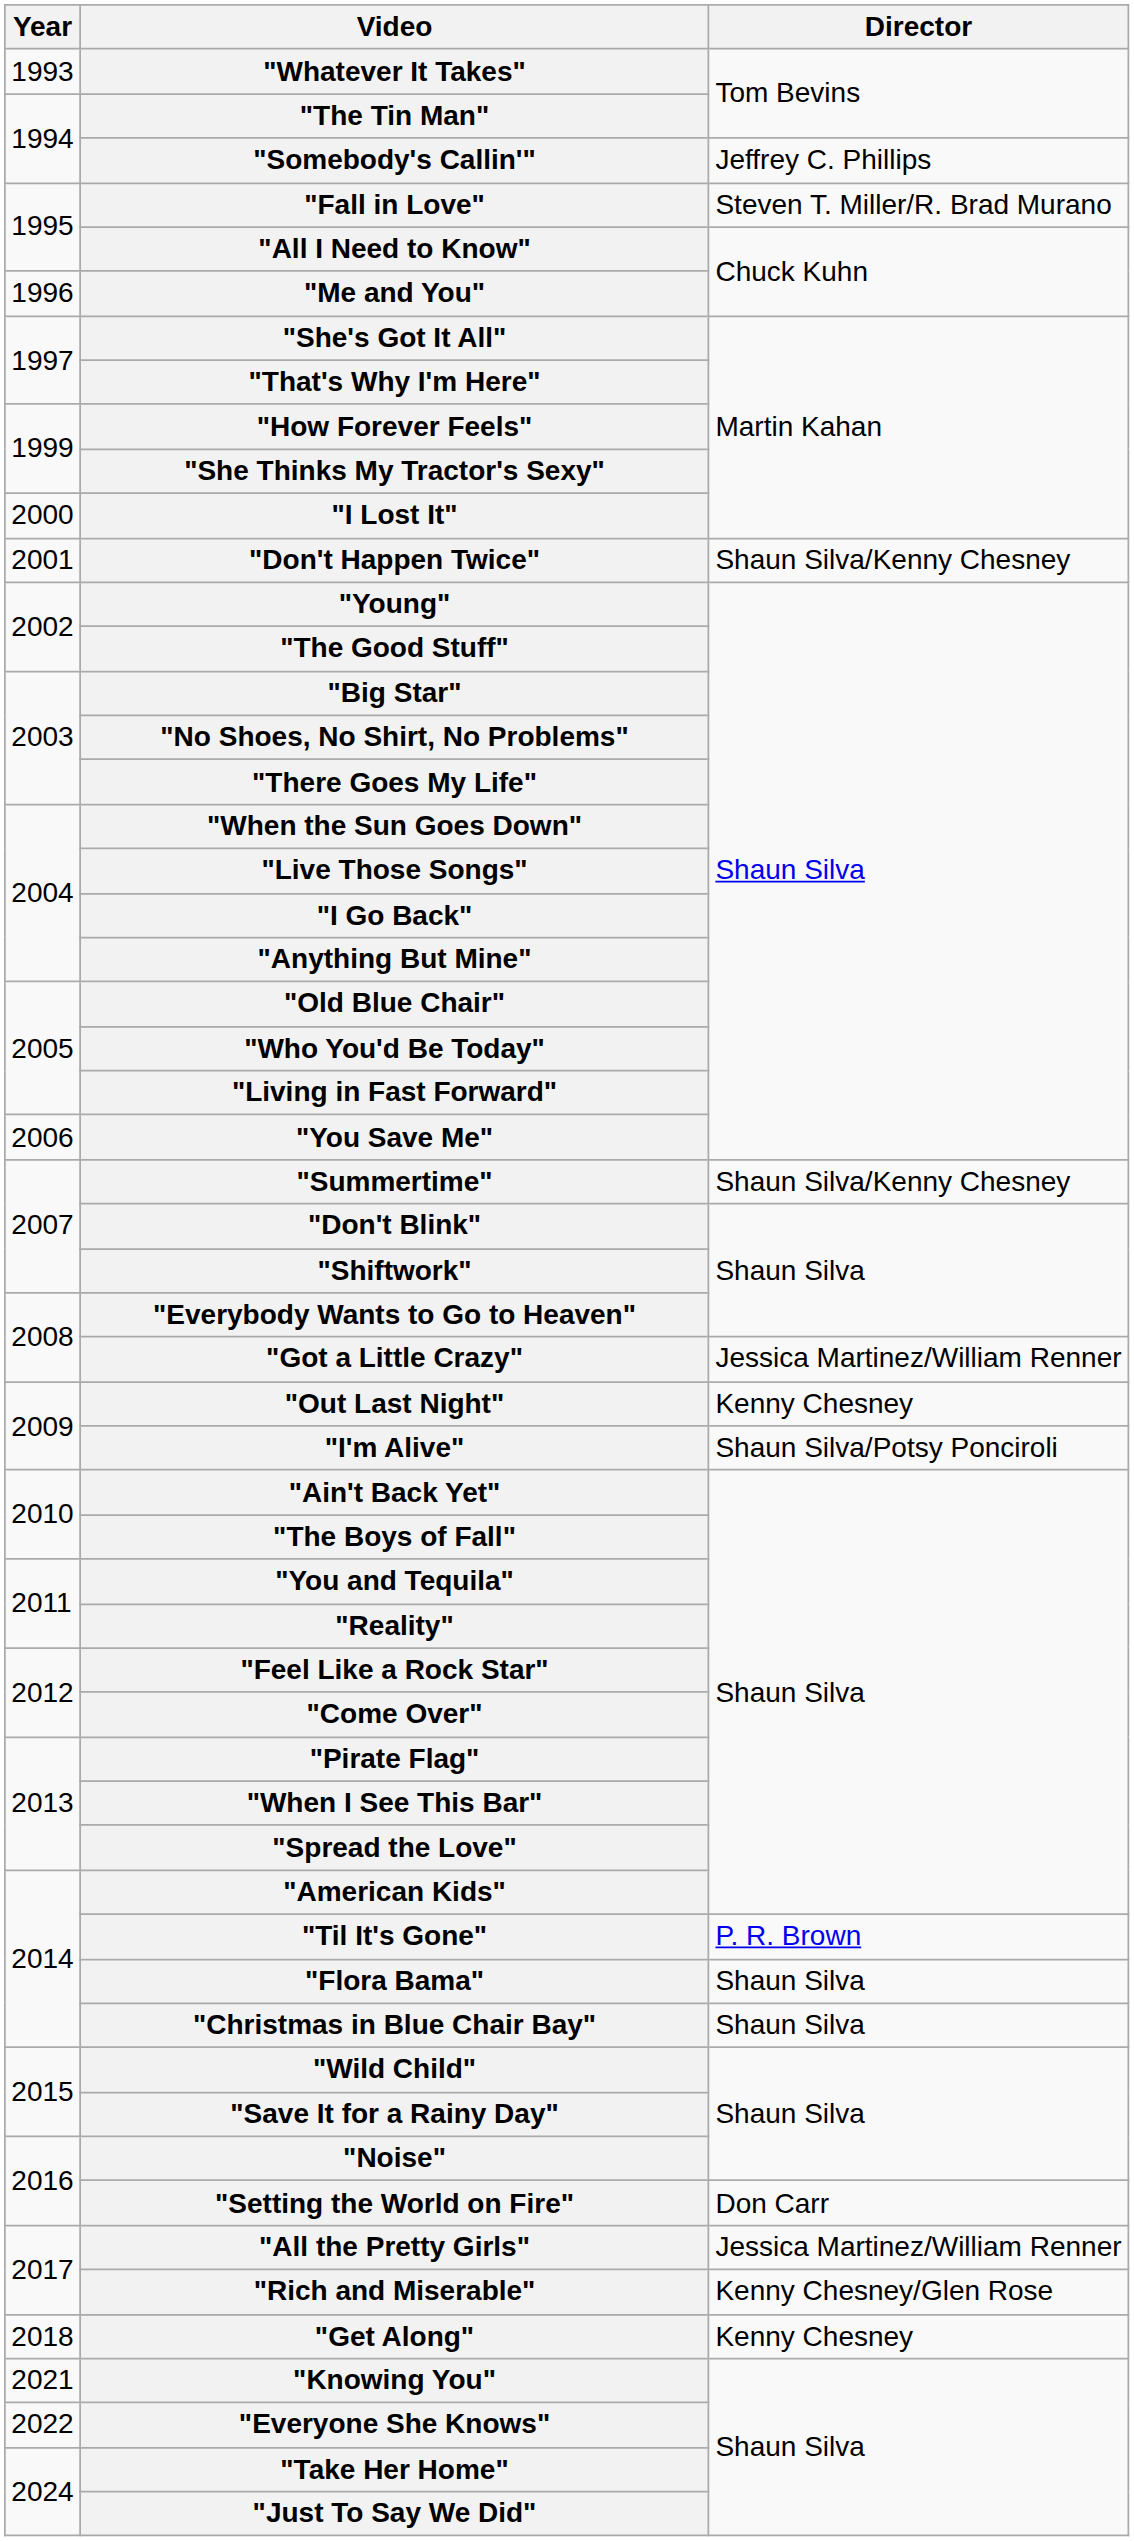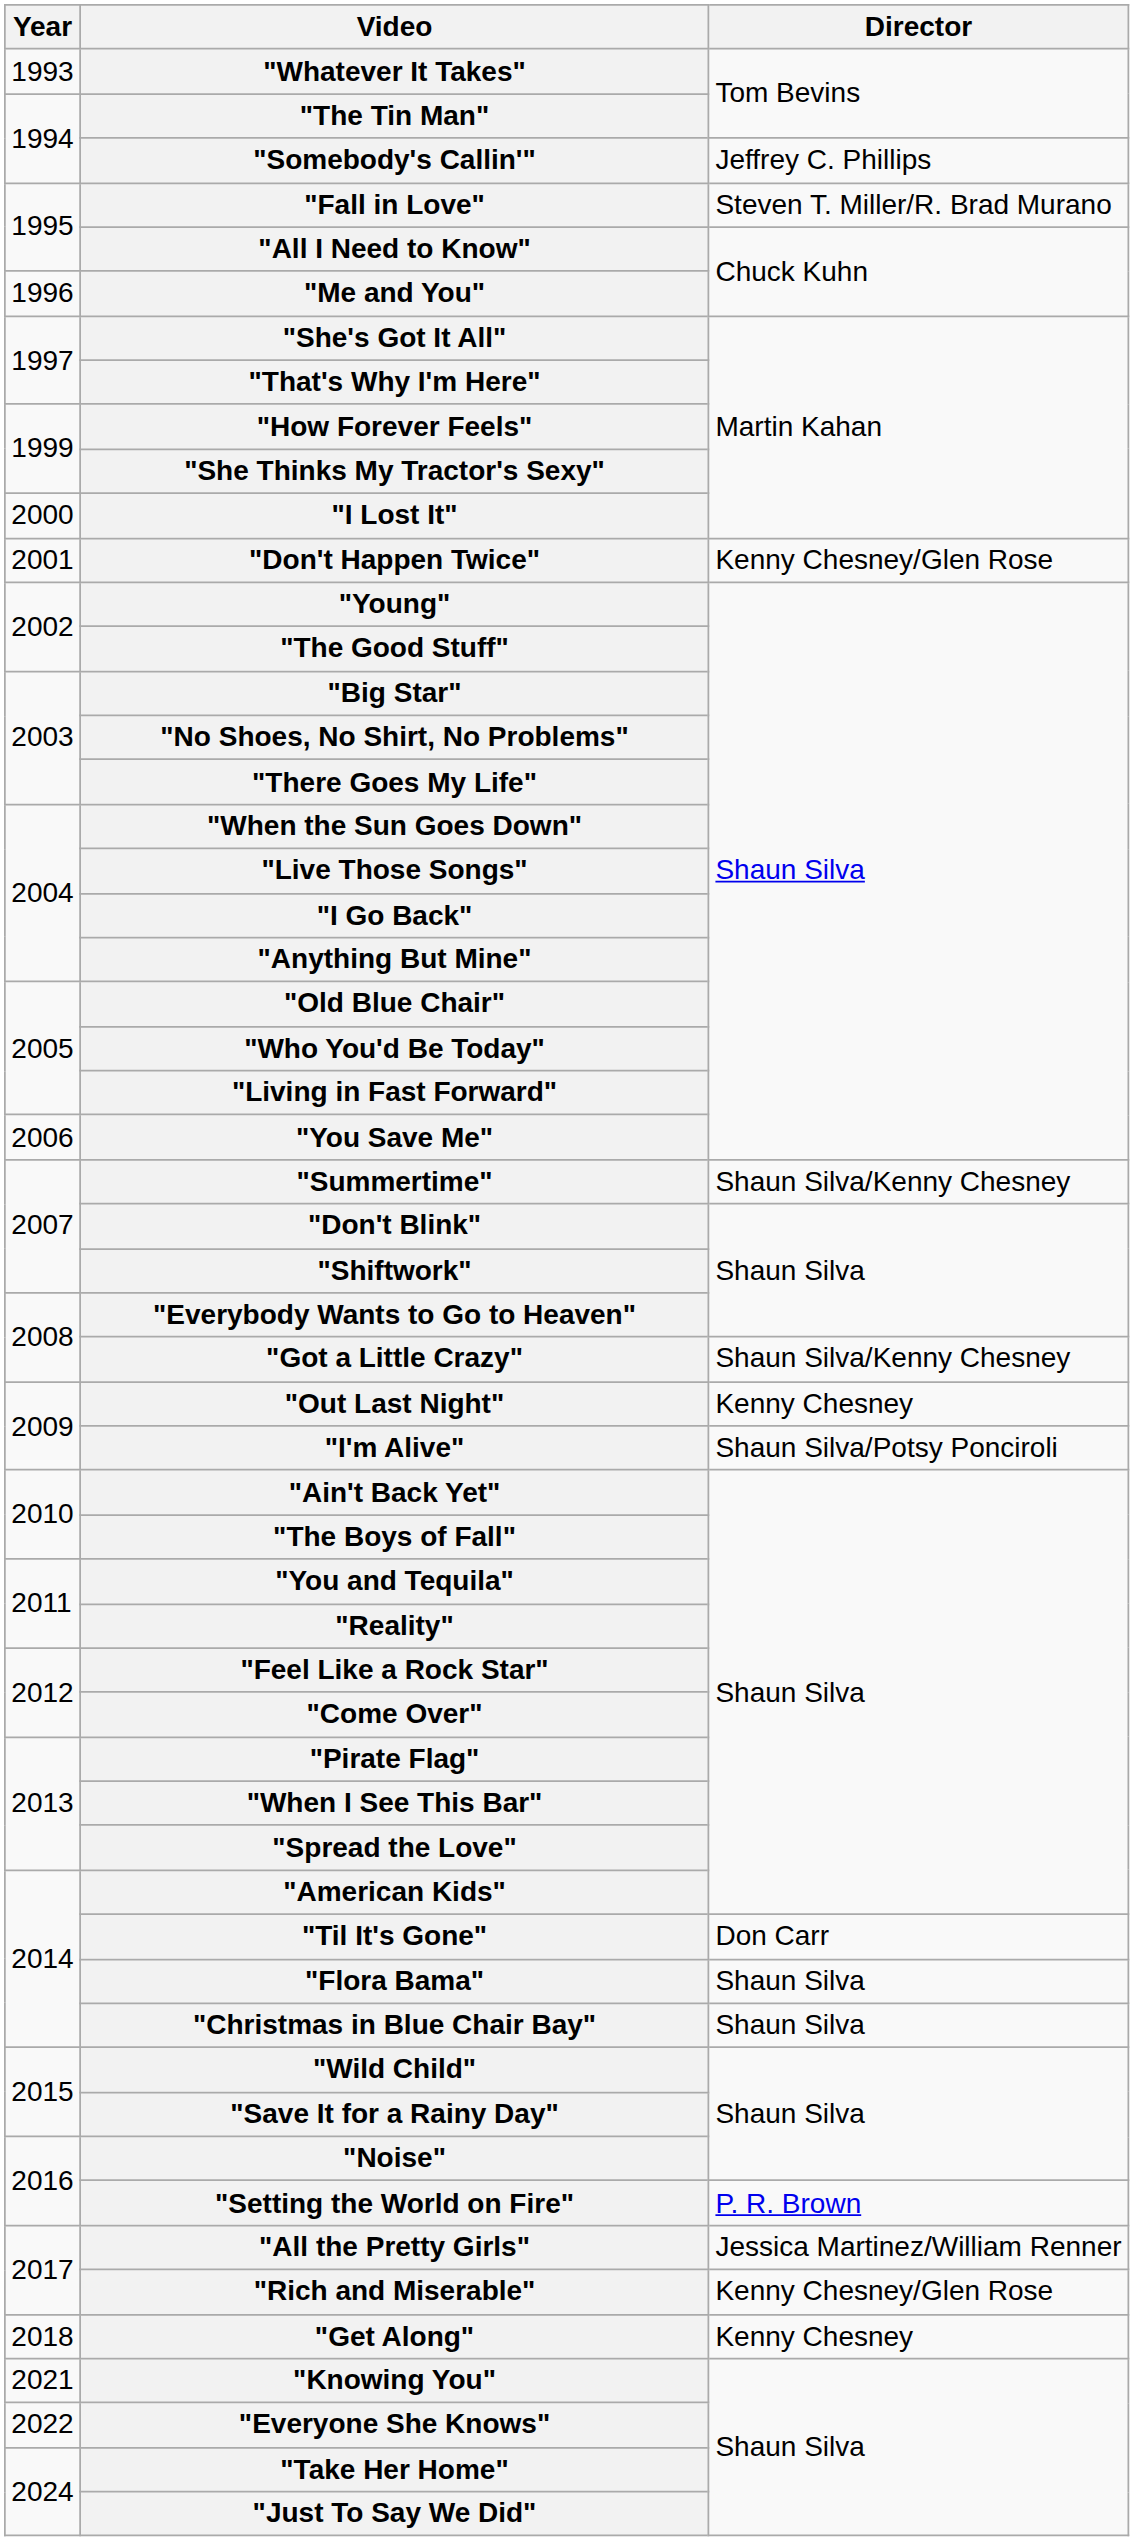"Don't Happen Twice" | Director: Shaun Silva/Kenny Chesney -> Kenny Chesney/Glen Rose
"Got a Little Crazy" | Director: Jessica Martinez/William Renner -> Shaun Silva/Kenny Chesney
"Til It's Gone" | Director: P. R. Brown -> Don Carr
"Setting the World on Fire" | Director: Don Carr -> P. R. Brown
